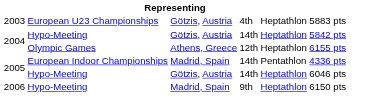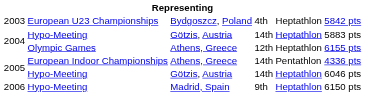2003 | column 3: Götzis, Austria -> Bydgoszcz, Poland
2003 | column 6: 5883 pts -> 5842 pts
2004 / Hypo-Meeting | column 6: 5842 pts -> 5883 pts
2005 / European Indoor Championships | column 3: Madrid, Spain -> Athens, Greece
